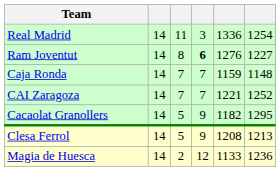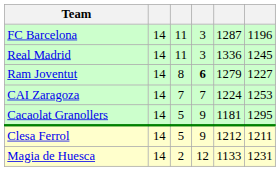+ row: FC Barcelona | 14 | 11 | 3 | 1287 | 1196
Real Madrid | column 6: 1254 -> 1245
Ram Joventut | column 5: 1276 -> 1279
- row: Caja Ronda | 14 | 7 | 7 | 1159 | 1148
CAI Zaragoza | column 5: 1221 -> 1224
CAI Zaragoza | column 6: 1252 -> 1253
Cacaolat Granollers | column 5: 1182 -> 1181
Clesa Ferrol | column 5: 1208 -> 1212
Clesa Ferrol | column 6: 1213 -> 1211
Magia de Huesca | column 6: 1236 -> 1231
